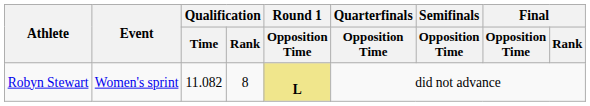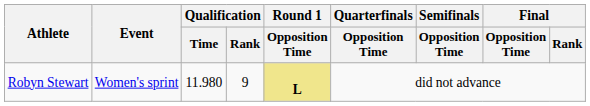Robyn Stewart | Qualification / Time: 11.082 -> 11.980
Robyn Stewart | Qualification / Rank: 8 -> 9
